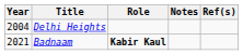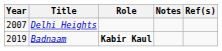Delhi Heights | Year: 2004 -> 2007
Badnaam | Year: 2021 -> 2019
